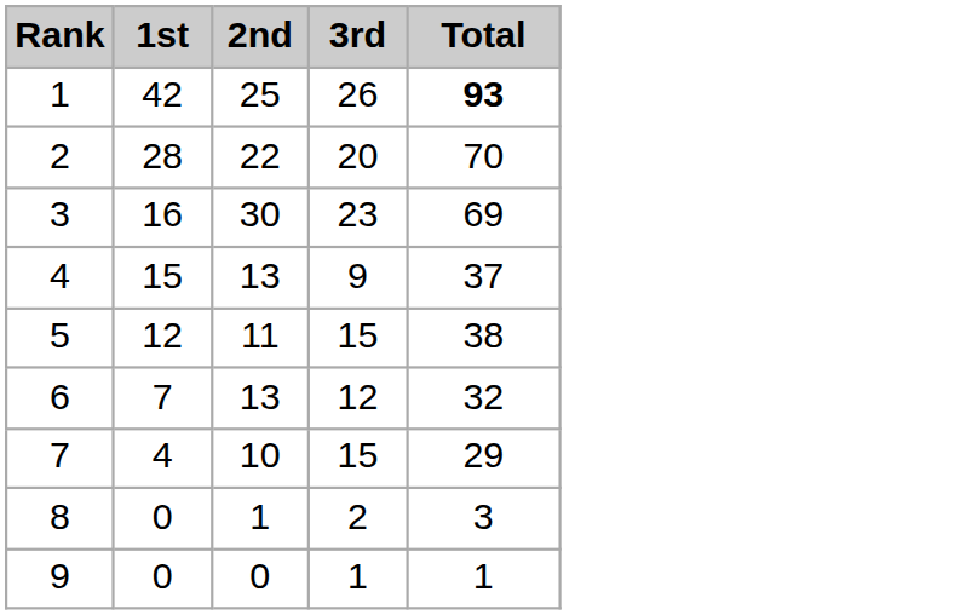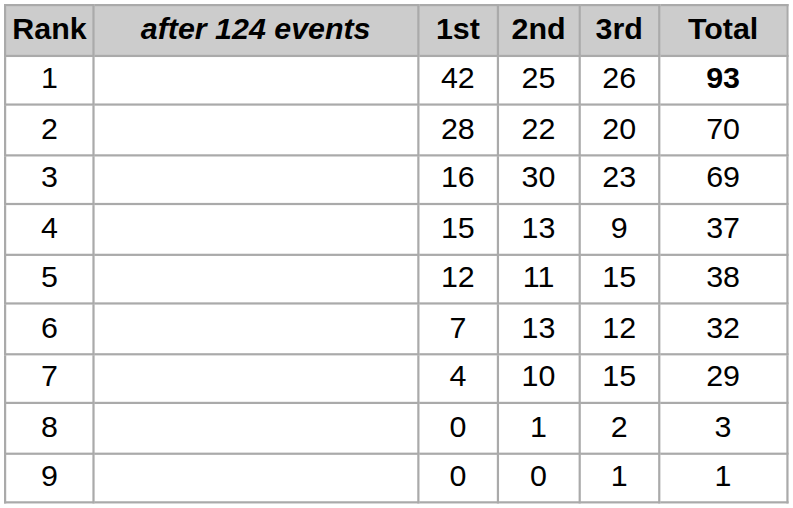+ column: after 124 events
